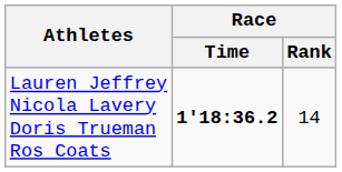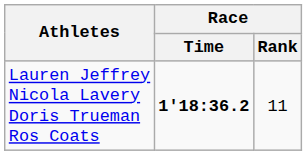Lauren Jeffrey Nicola Lavery Doris Trueman Ros Coats | Race / Rank: 14 -> 11
